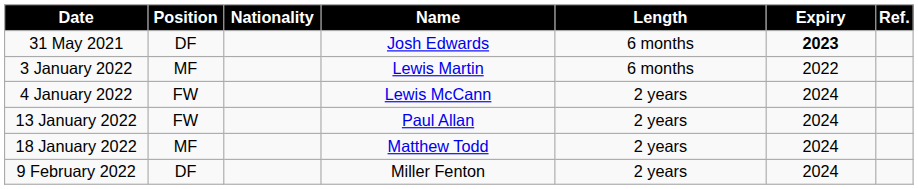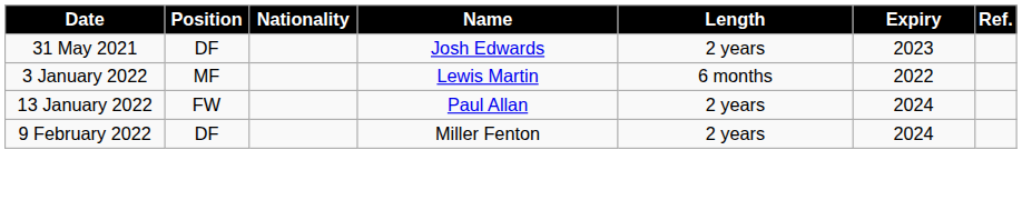31 May 2021 | Length: 6 months -> 2 years
31 May 2021 | Expiry: bold -> normal
- row: 4 January 2022 | FW | Lewis McCann | 2 years | 2024
- row: 18 January 2022 | MF | Matthew Todd | 2 years | 2024
